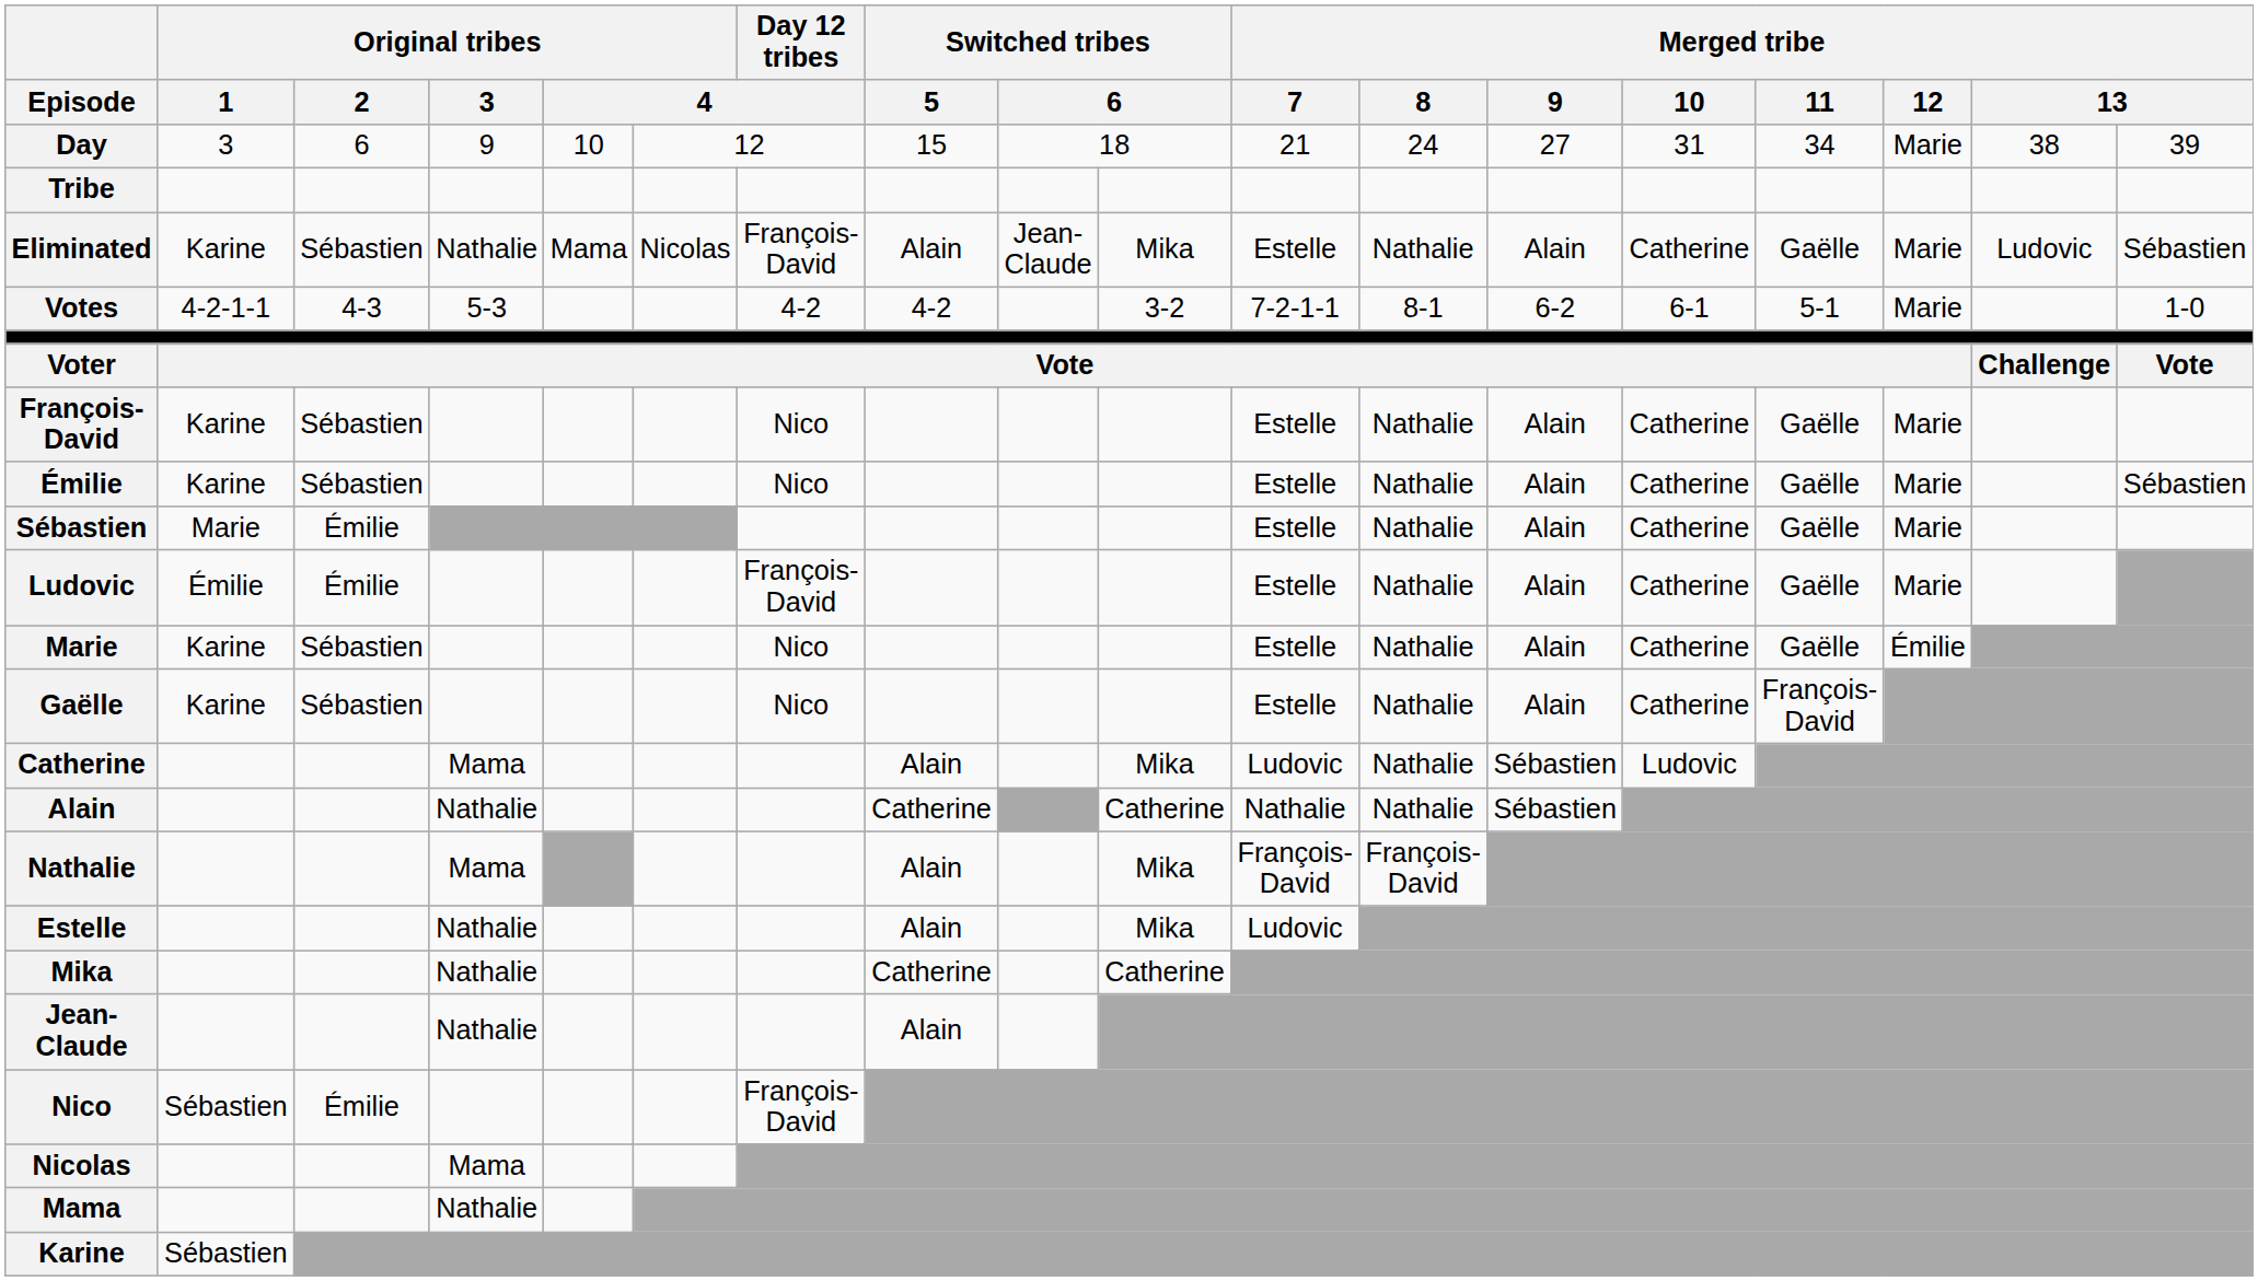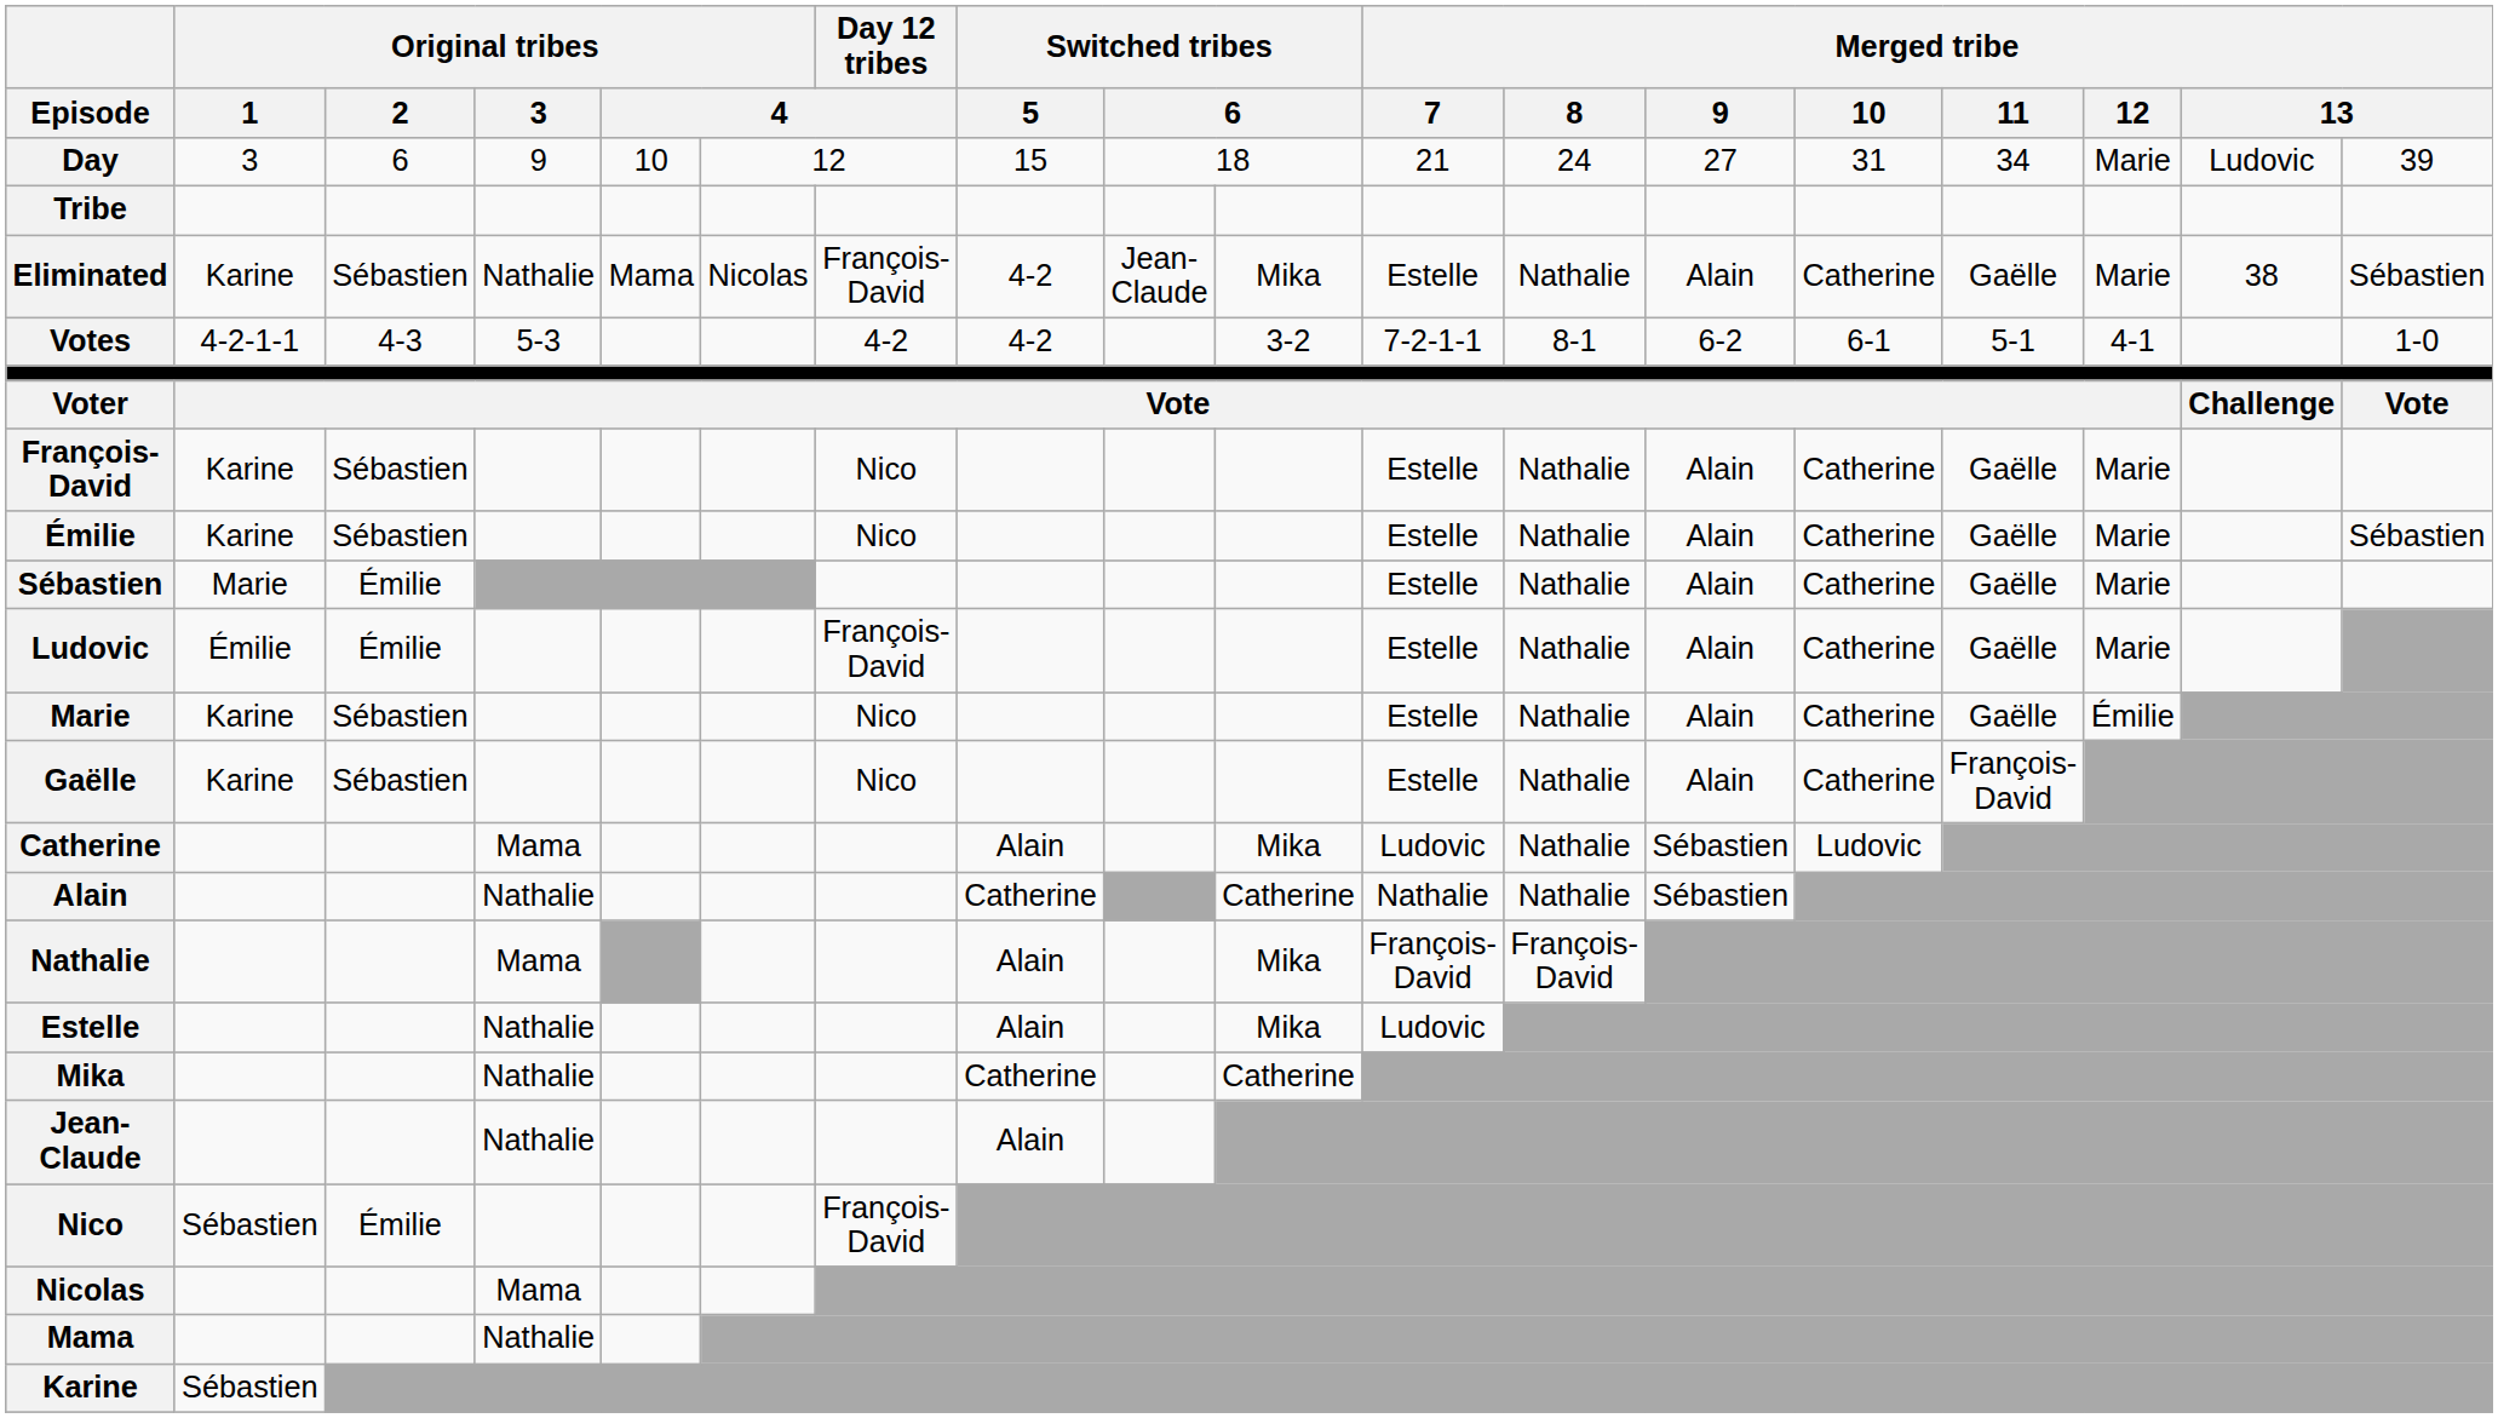Day | column 17: 38 -> Ludovic
Eliminated | Switched tribes / 5: Alain -> 4-2
Eliminated | column 17: Ludovic -> 38
Votes | Merged tribe / 12: Marie -> 4-1
